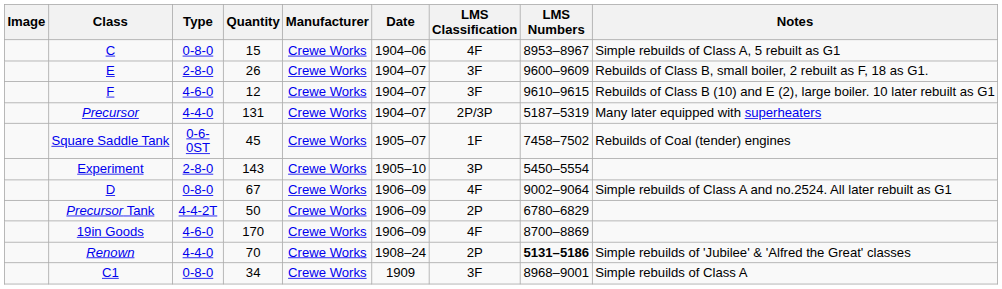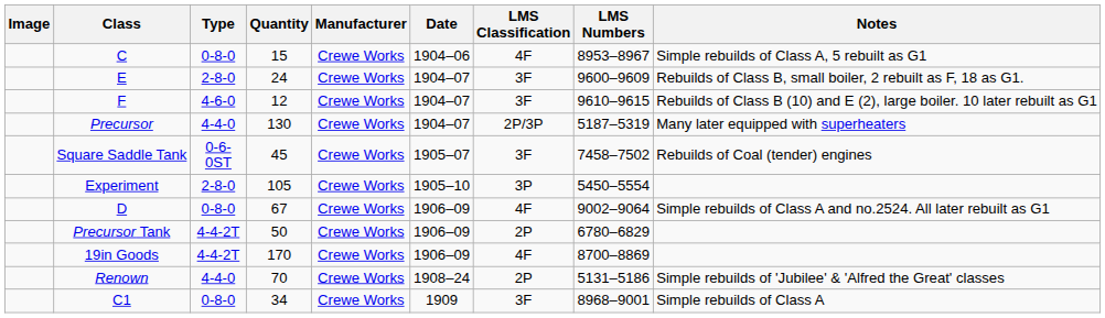E | Quantity: 26 -> 24
Precursor | Quantity: 131 -> 130
Square Saddle Tank | LMS Classification: 1F -> 3F
Experiment | Quantity: 143 -> 105
19in Goods | Type: 4-6-0 -> 4-4-2T
Renown | LMS Numbers: bold -> normal
